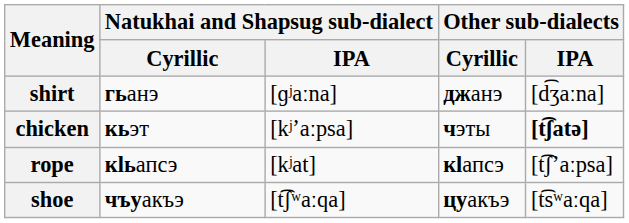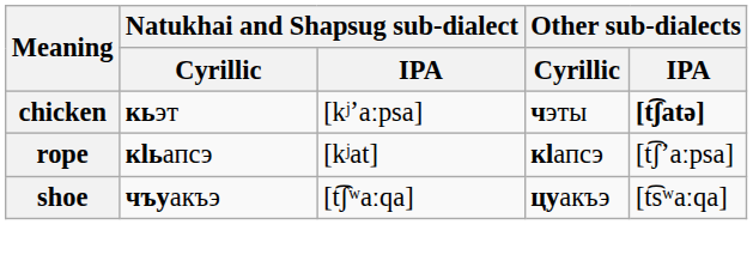- row: shirt | гьанэ | [ɡʲaːna] | джанэ | [d͡ʒaːna]
